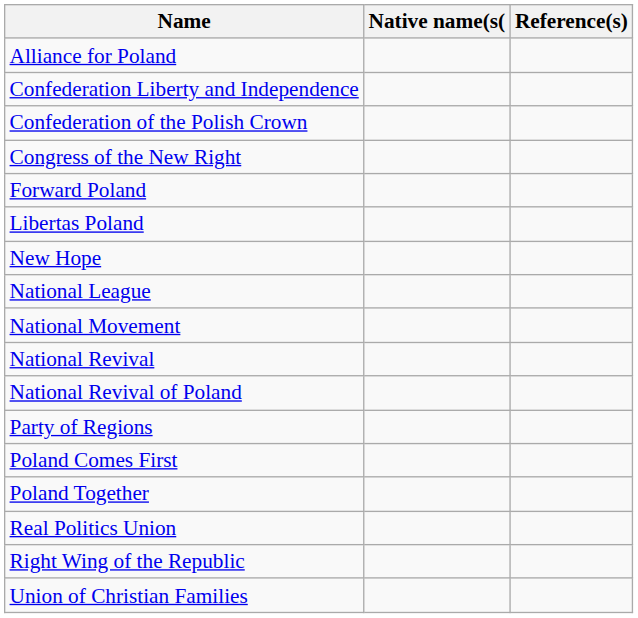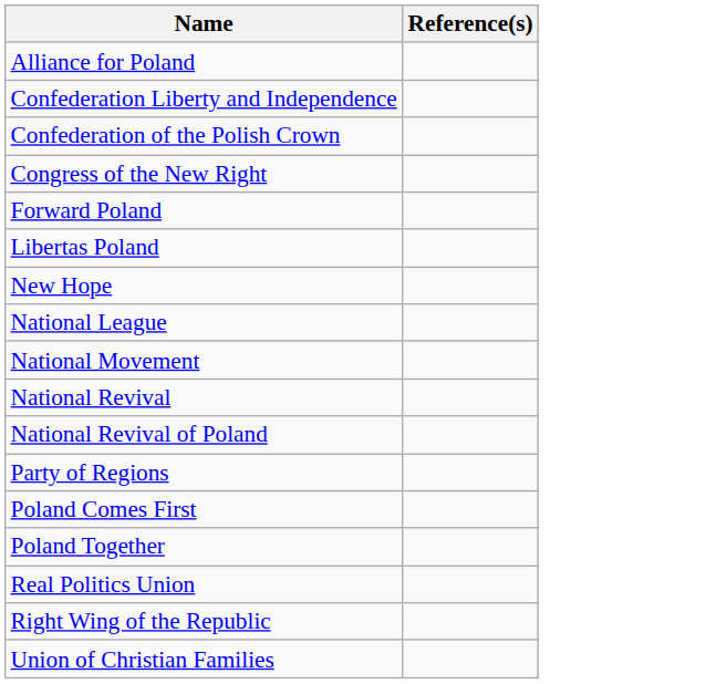- column: Native name(s(
